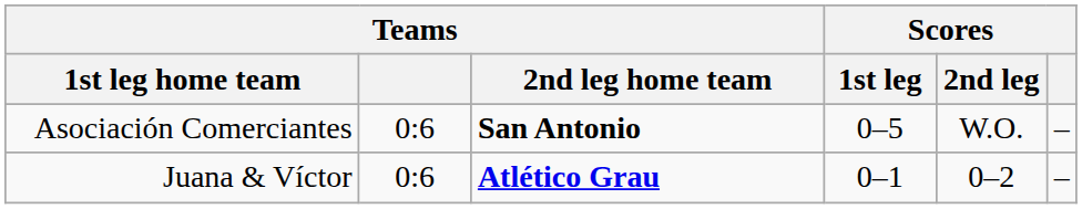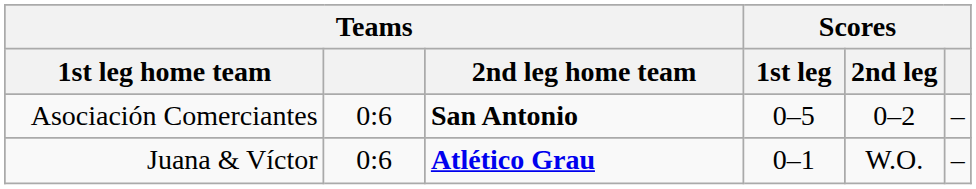Asociación Comerciantes | Scores / 2nd leg: W.O. -> 0–2
Juana & Víctor | Scores / 2nd leg: 0–2 -> W.O.
